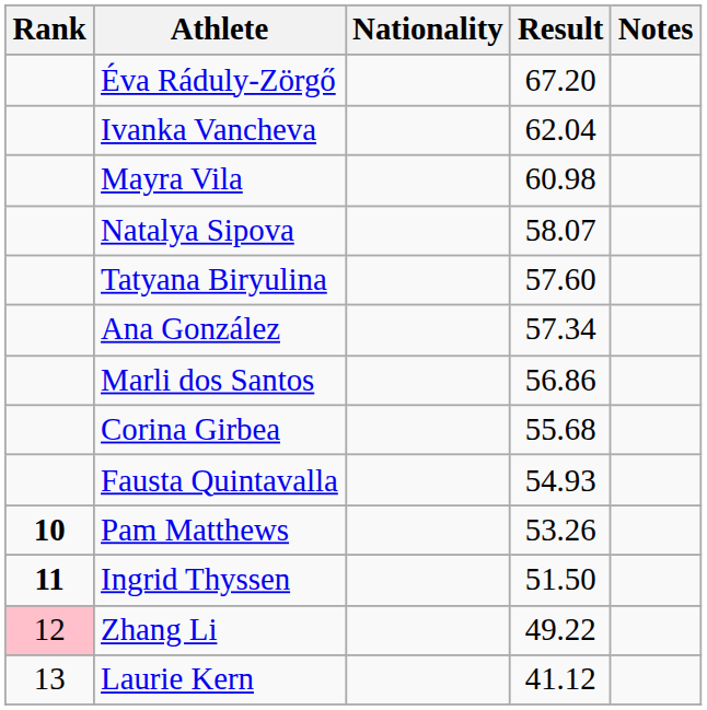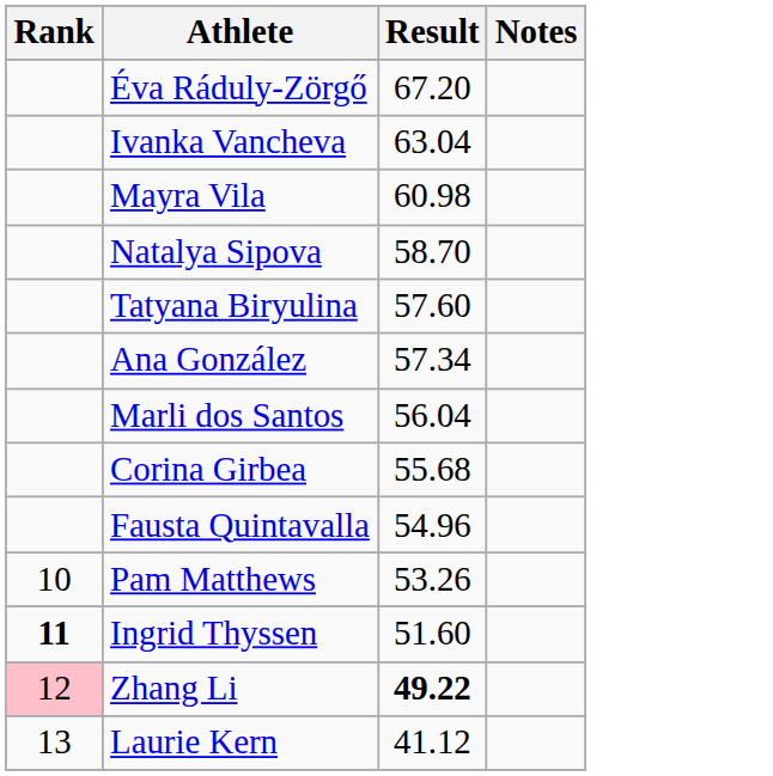- column: Nationality
Ivanka Vancheva | Result: 62.04 -> 63.04
Natalya Sipova | Result: 58.07 -> 58.70
Marli dos Santos | Result: 56.86 -> 56.04
Fausta Quintavalla | Result: 54.93 -> 54.96
Pam Matthews | Rank: bold -> normal
Ingrid Thyssen | Result: 51.50 -> 51.60
Zhang Li | Result: normal -> bold
